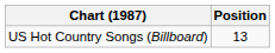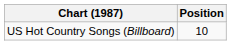US Hot Country Songs (Billboard) | Position: 13 -> 10
